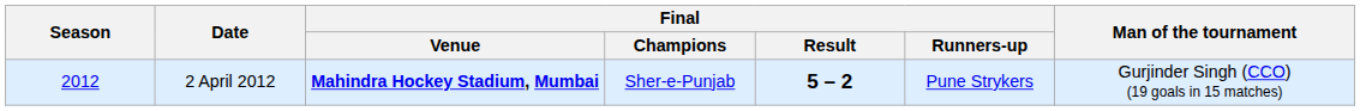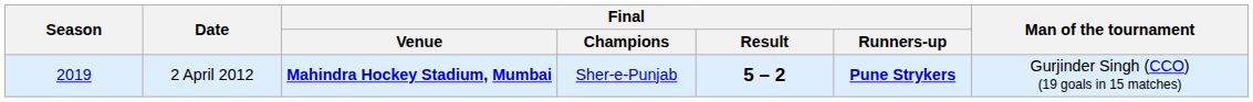2 April 2012 | Season: 2012 -> 2019
2 April 2012 | Final / Runners-up: normal -> bold
